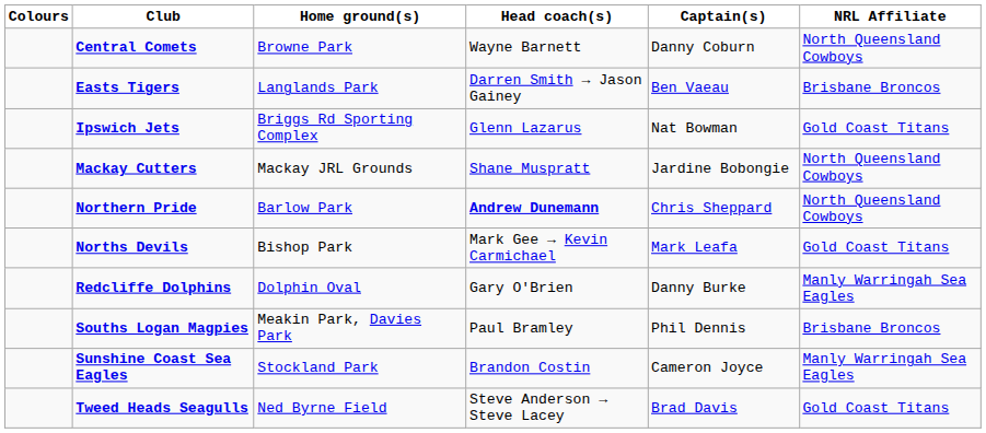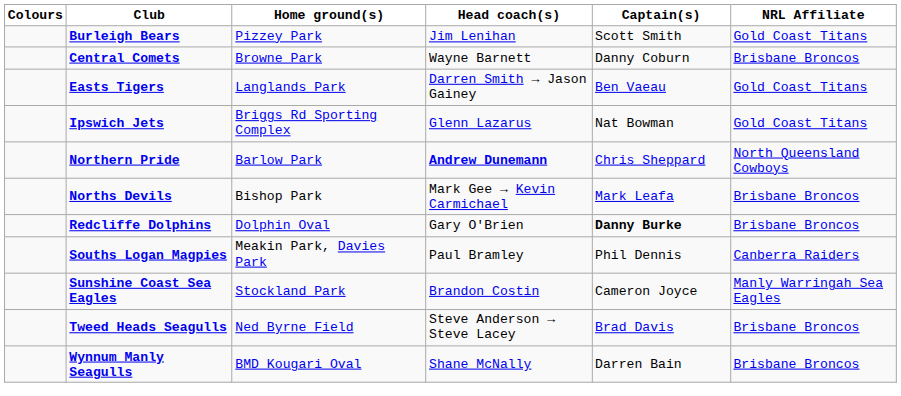+ row: Burleigh Bears | Pizzey Park | Jim Lenihan | Scott Smith | Gold Coast Titans
Central Comets | NRL Affiliate: North Queensland Cowboys -> Brisbane Broncos
Easts Tigers | NRL Affiliate: Brisbane Broncos -> Gold Coast Titans
- row: Mackay Cutters | Mackay JRL Grounds | Shane Muspratt | Jardine Bobongie | North Queensland Cowboys
Norths Devils | NRL Affiliate: Gold Coast Titans -> Brisbane Broncos
Redcliffe Dolphins | Captain(s): normal -> bold
Redcliffe Dolphins | NRL Affiliate: Manly Warringah Sea Eagles -> Brisbane Broncos
Souths Logan Magpies | NRL Affiliate: Brisbane Broncos -> Canberra Raiders
Tweed Heads Seagulls | NRL Affiliate: Gold Coast Titans -> Brisbane Broncos
+ row: Wynnum Manly Seagulls | BMD Kougari Oval | Shane McNally | Darren Bain | Brisbane Broncos
